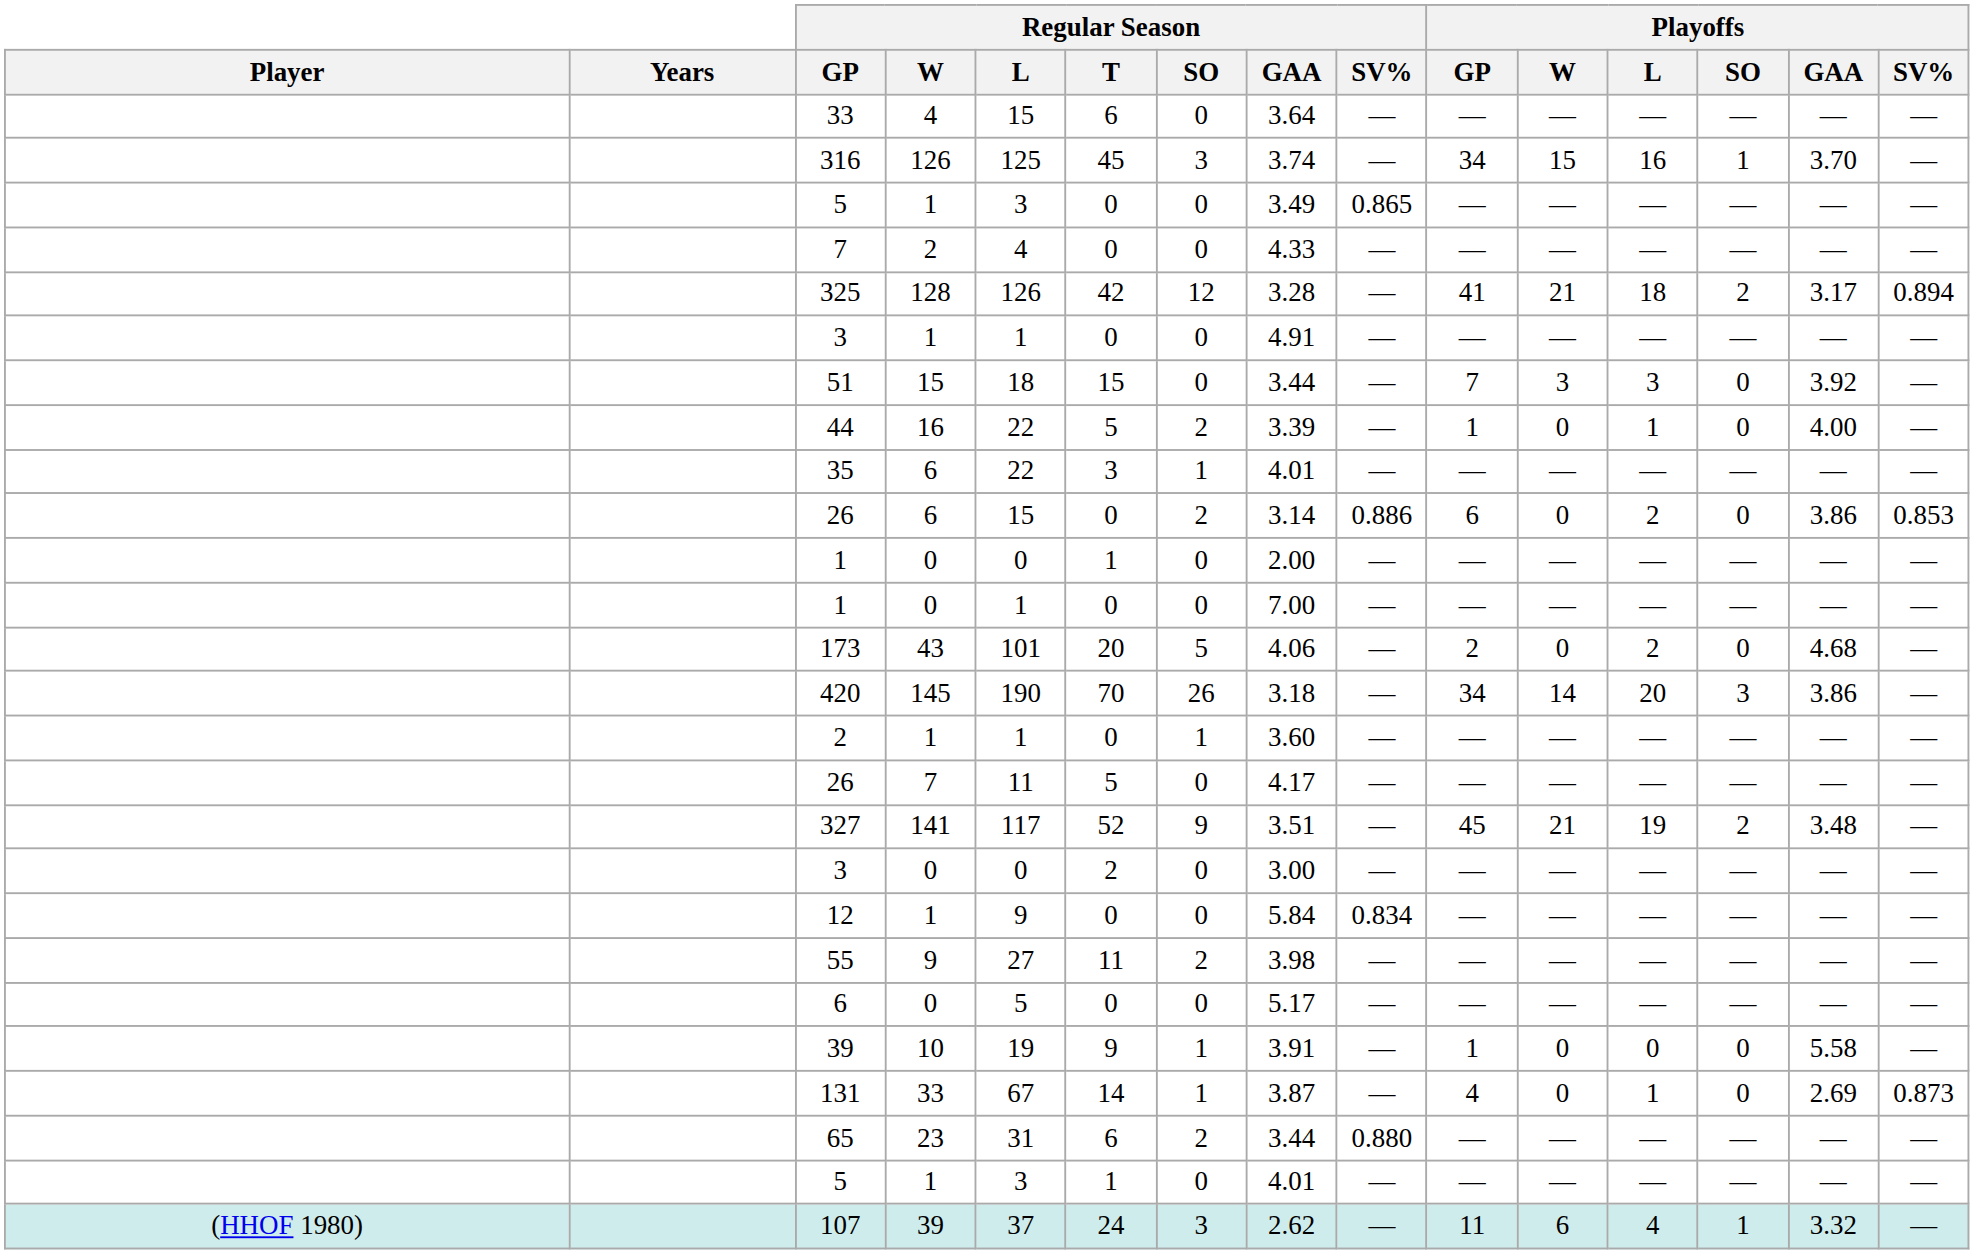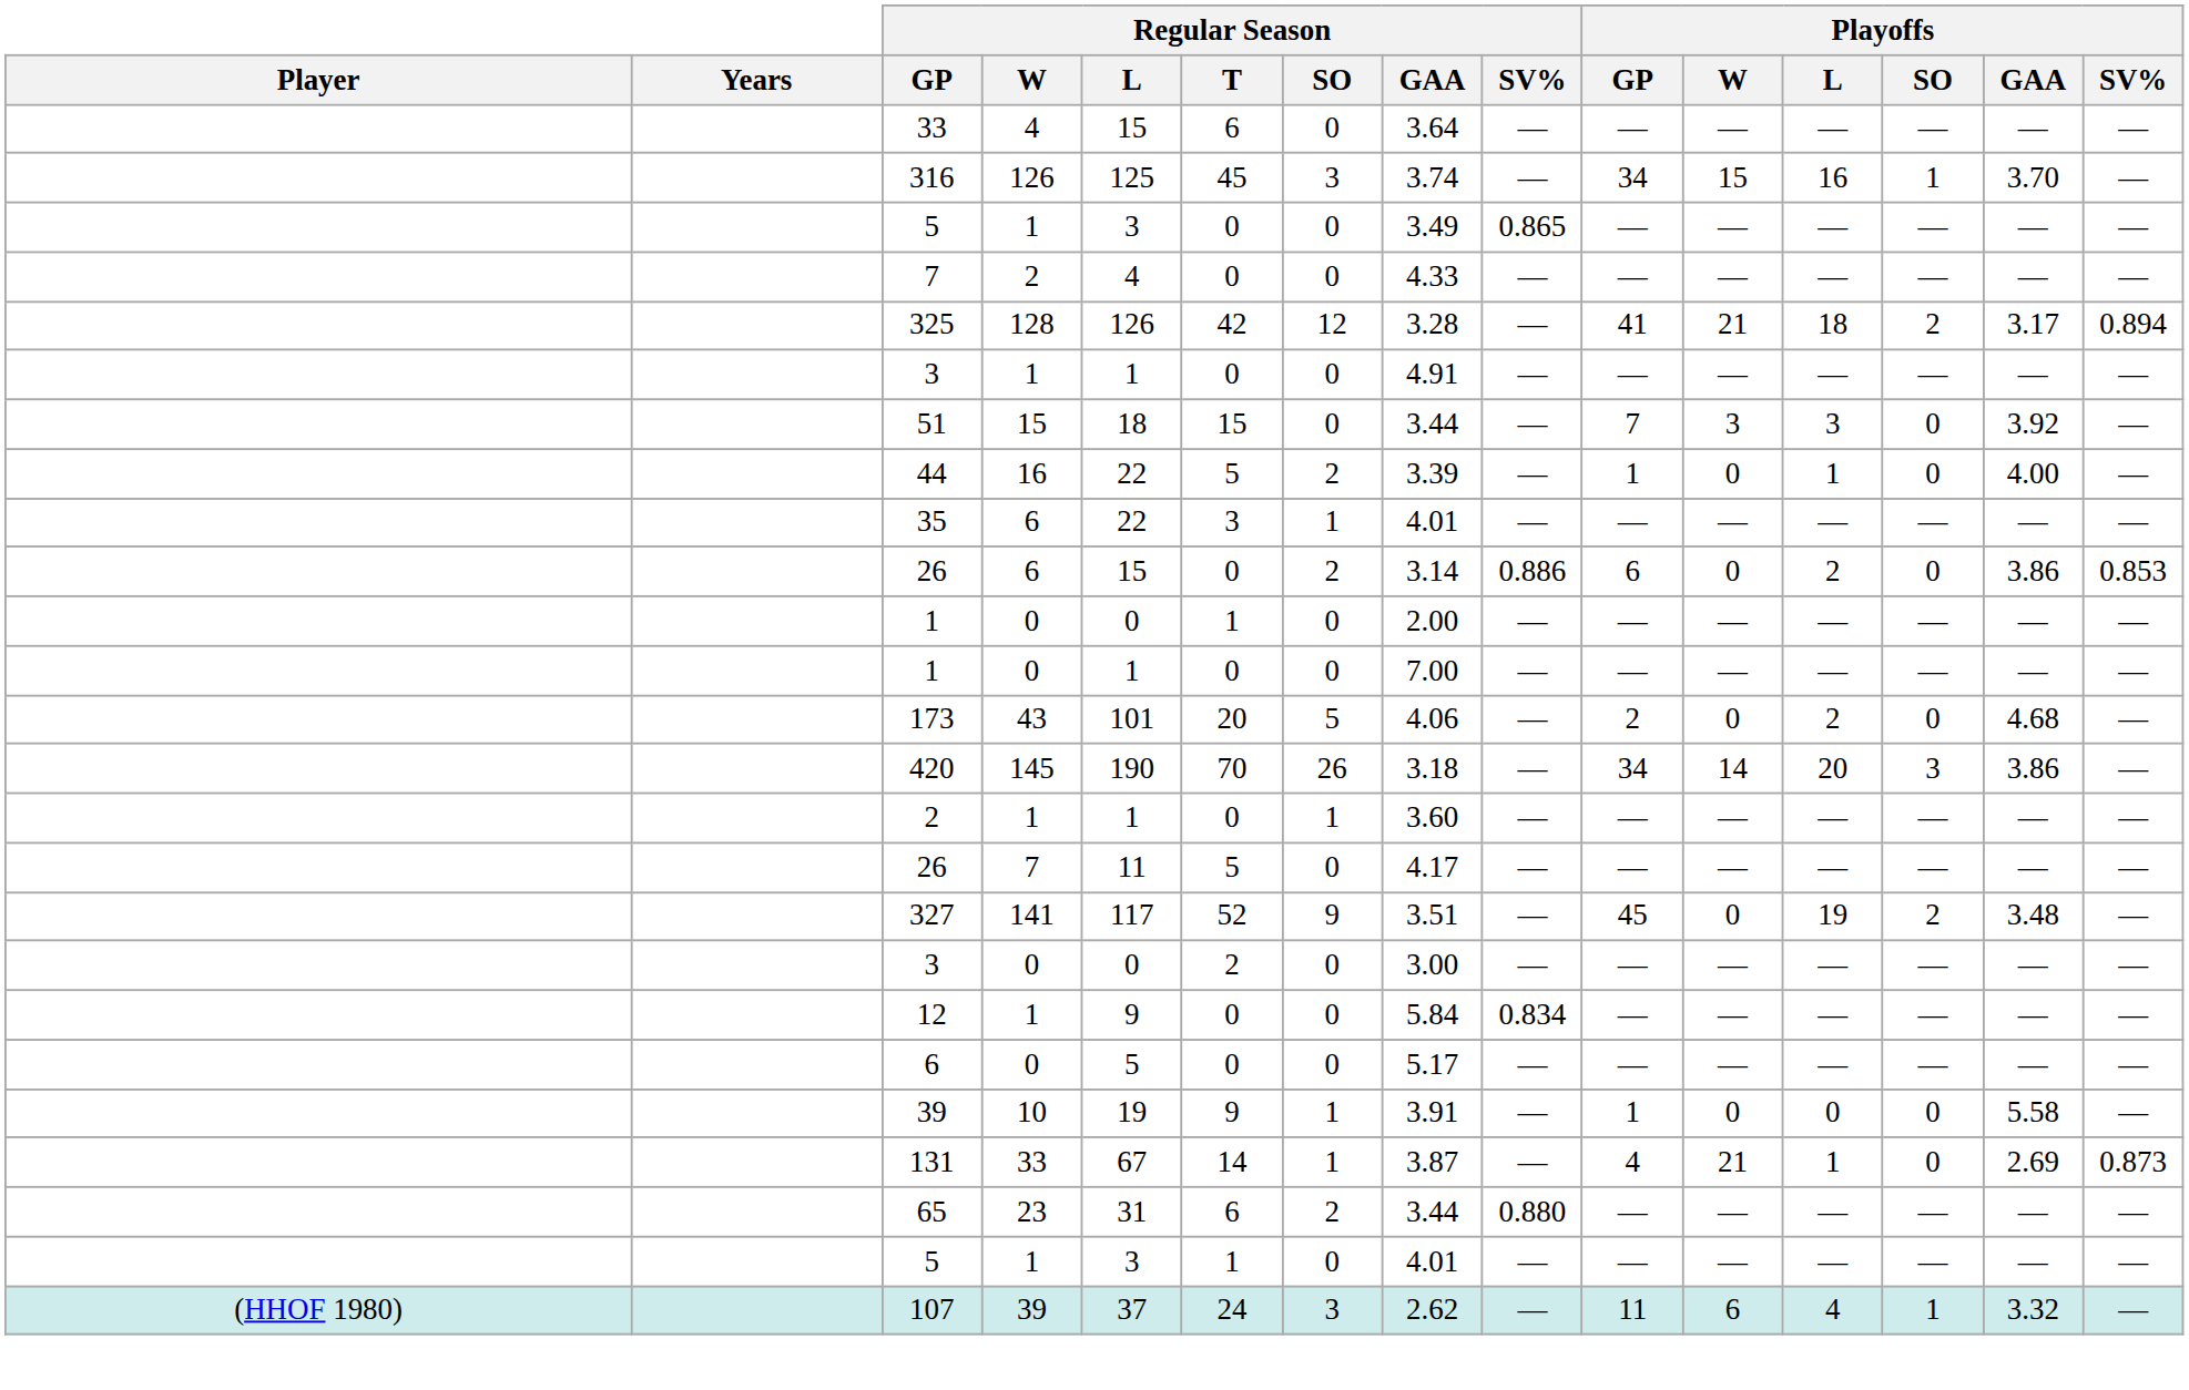327 | Playoffs / W: 21 -> 0
- row: 55 | 9 | 27 | 11 | 2 | 3.98 | — | — | — | — | — | — | —
131 | Playoffs / W: 0 -> 21
